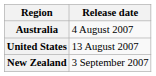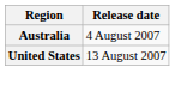- row: New Zealand | 3 September 2007
